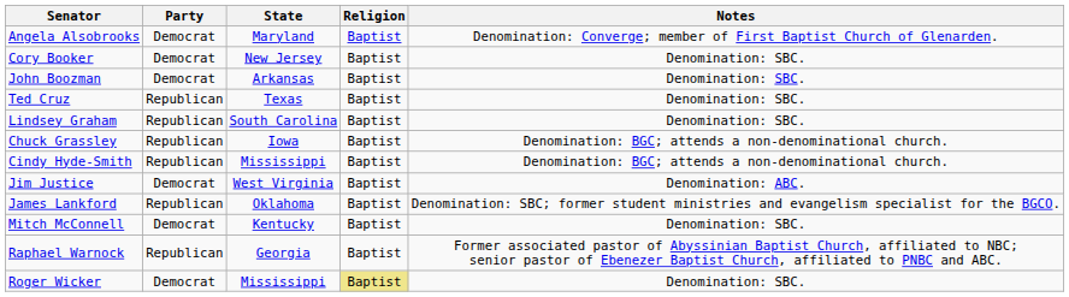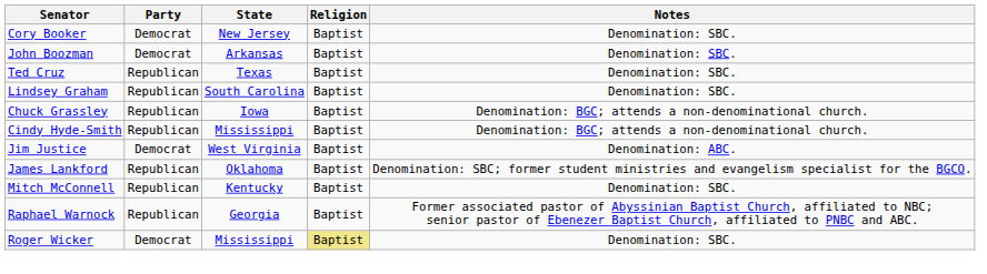- row: Angela Alsobrooks | Democrat | Maryland | Baptist | Denomination: Converge; member of First Baptist Church of Glenarden.
Mitch McConnell | Party: Democrat -> Republican
